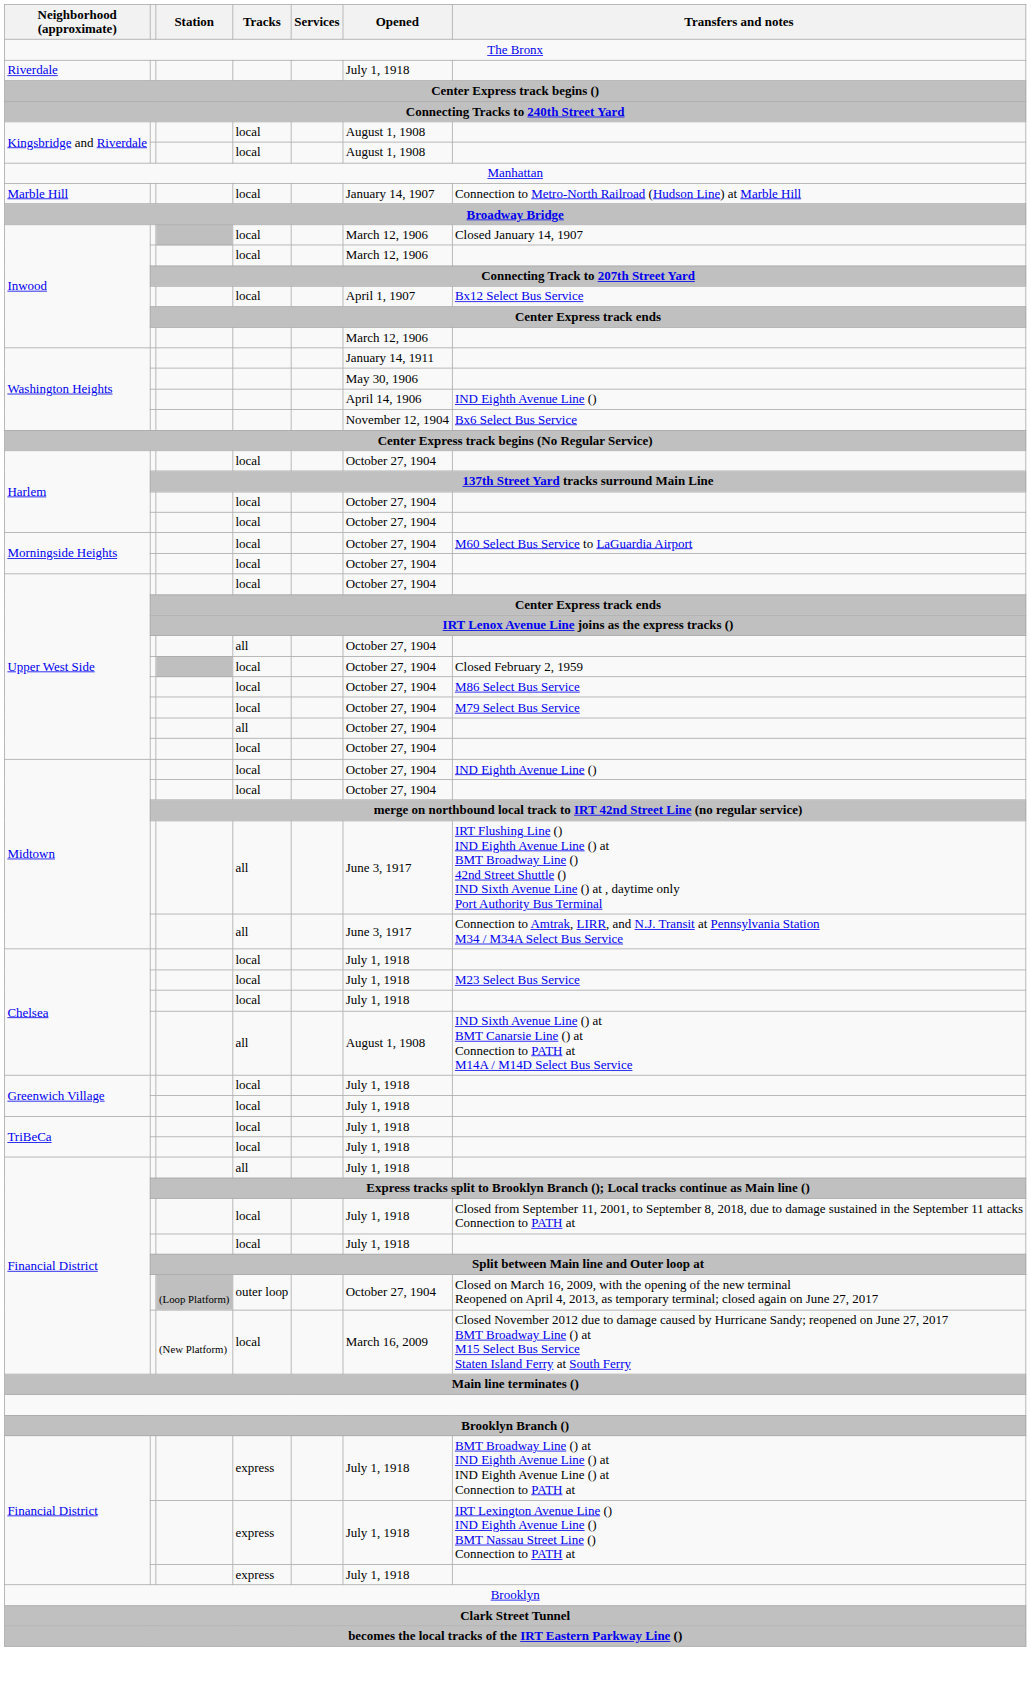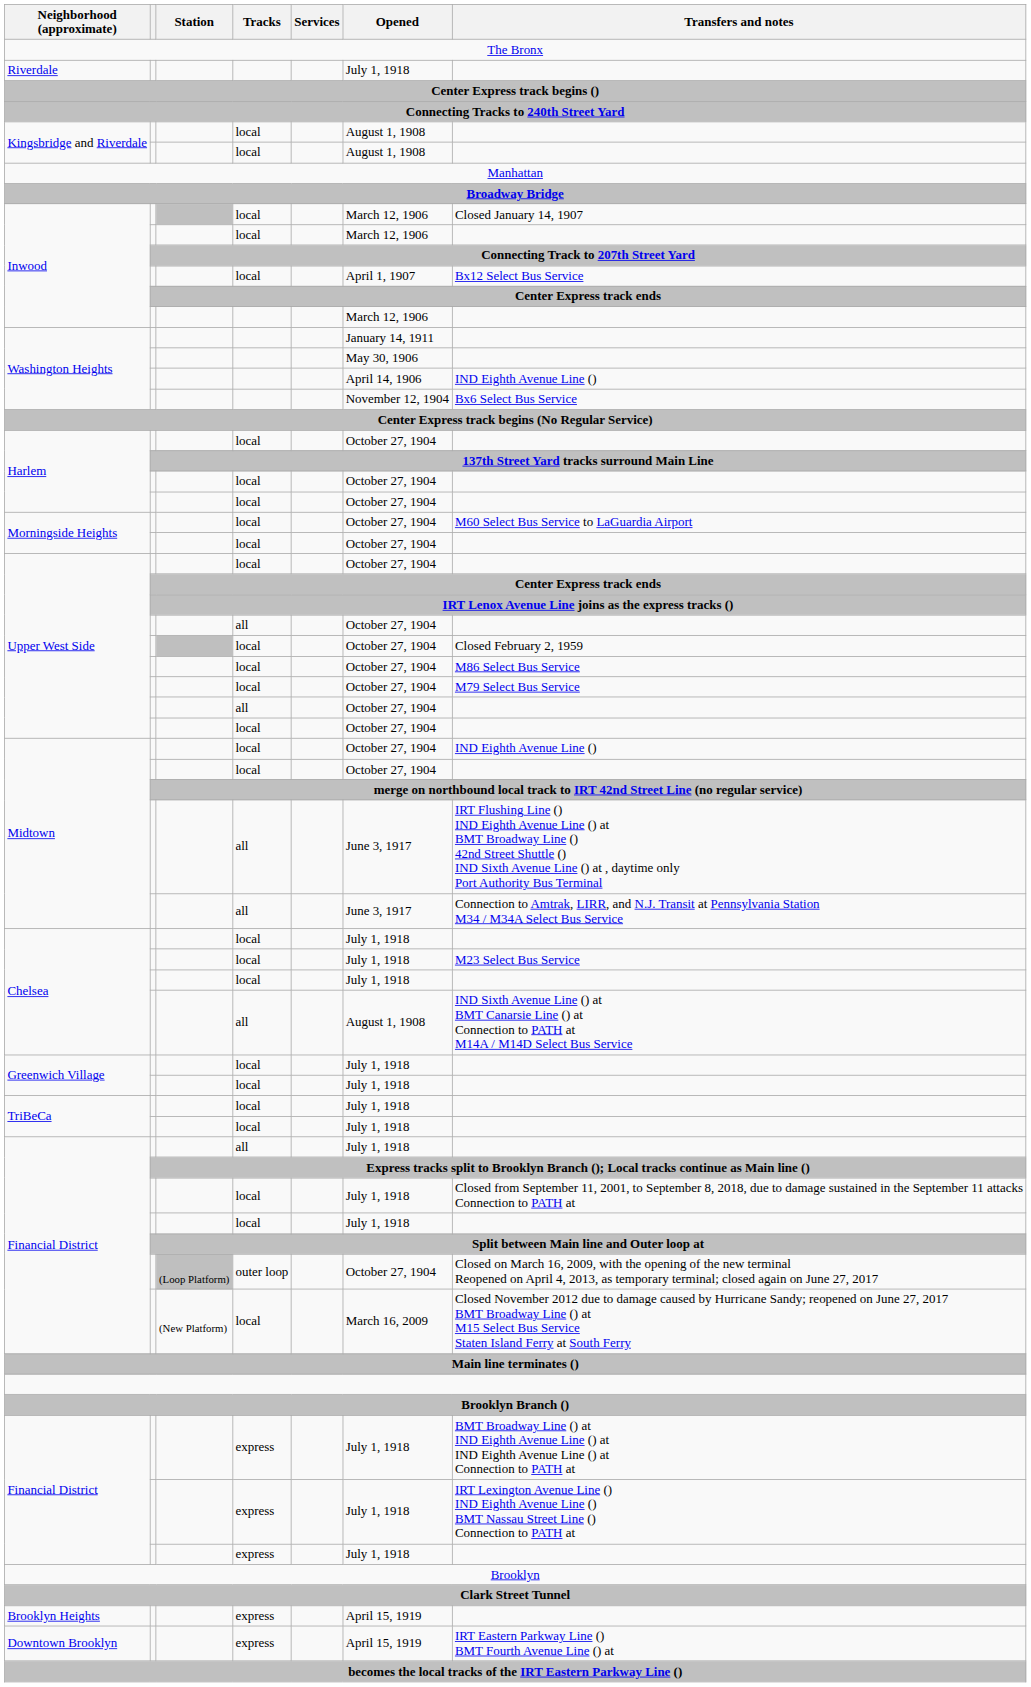- row: Marble Hill | local | January 14, 1907 | Connection to Metro-North Railroad (Hudson Line) at Marble Hill
+ row: Brooklyn Heights | express | April 15, 1919
+ row: Downtown Brooklyn | express | April 15, 1919 | IRT Eastern Parkway Line () BMT Fourth Avenue Line () at
